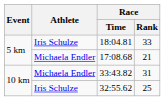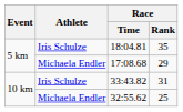18:04.81 | Race / Rank: 33 -> 35
17:08.68 | Race / Rank: 21 -> 29
33:43.82 | Athlete: Michaela Endler -> Iris Schulze
32:55.62 | Athlete: Iris Schulze -> Michaela Endler
